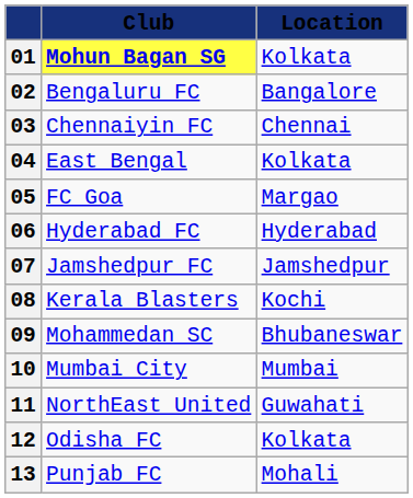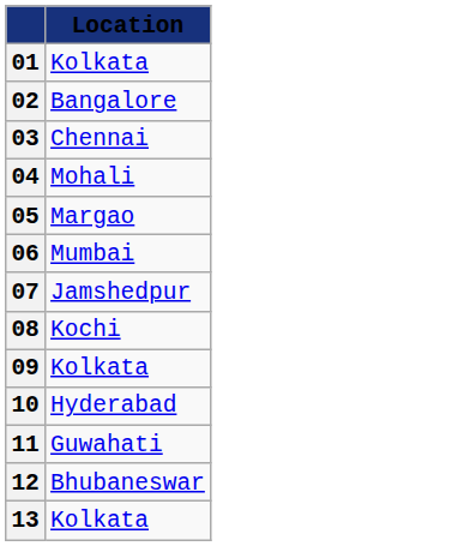- column: Club | Mohun Bagan SG | Bengaluru FC | Chennaiyin FC | East Bengal | FC Goa | Hyderabad FC | Jamshedpur FC | Kerala Blasters | Mohammedan SC | Mumbai City | NorthEast United | Odisha FC | Punjab FC
04 | Location: Kolkata -> Mohali
06 | Location: Hyderabad -> Mumbai
09 | Location: Bhubaneswar -> Kolkata
10 | Location: Mumbai -> Hyderabad
12 | Location: Kolkata -> Bhubaneswar
13 | Location: Mohali -> Kolkata
